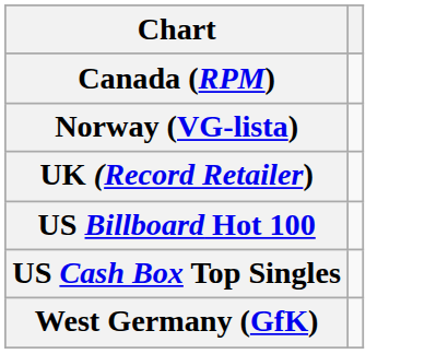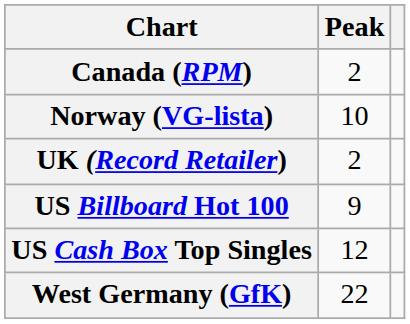+ column: Peak | 2 | 10 | 2 | 9 | 12 | 22
